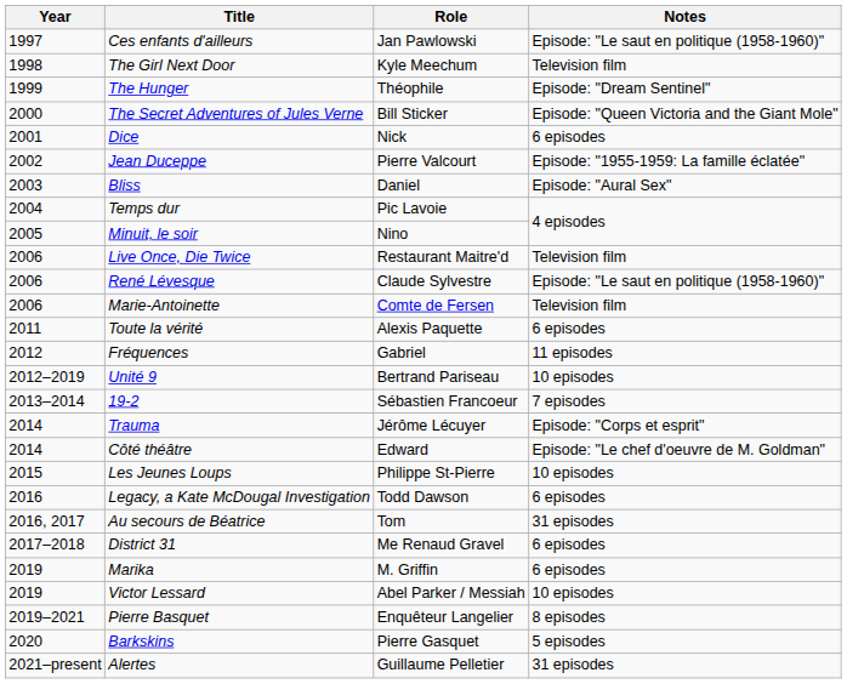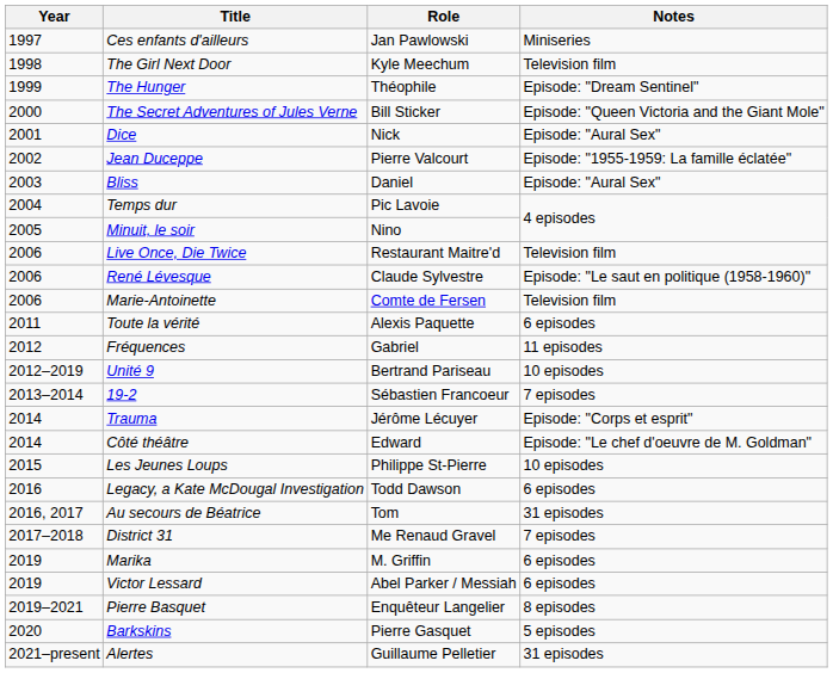Ces enfants d'ailleurs | Notes: Episode: "Le saut en politique (1958-1960)" -> Miniseries
Dice | Notes: 6 episodes -> Episode: "Aural Sex"
District 31 | Notes: 6 episodes -> 7 episodes
Victor Lessard | Notes: 10 episodes -> 6 episodes
